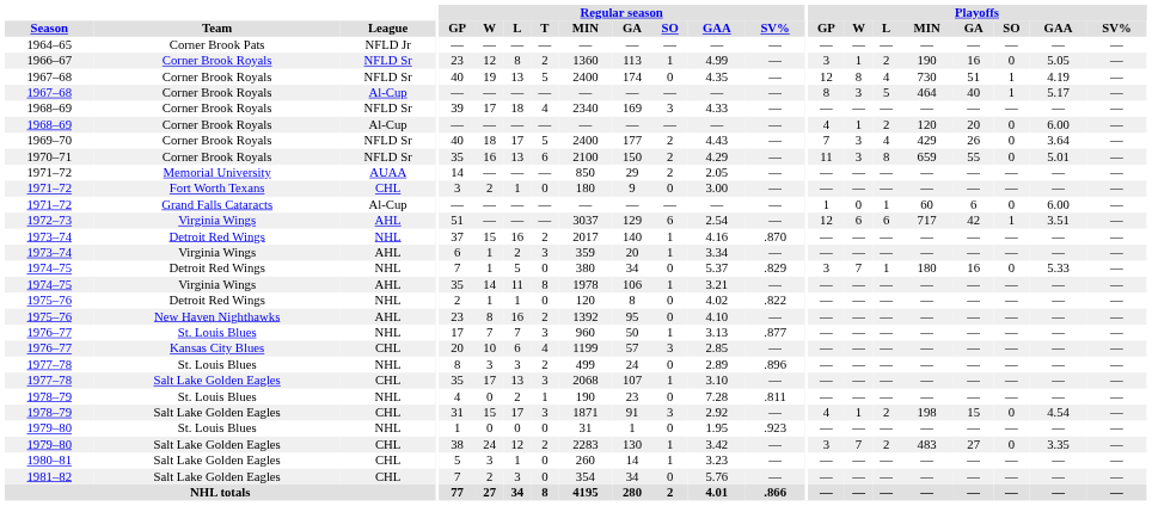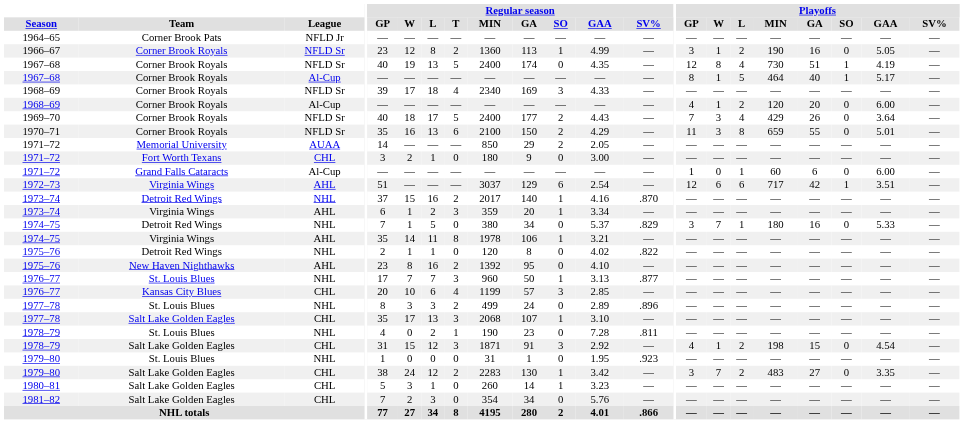1967–68 / Al-Cup | Playoffs / W: 3 -> 1
1978–79 / CHL | Regular season / L: 17 -> 12
